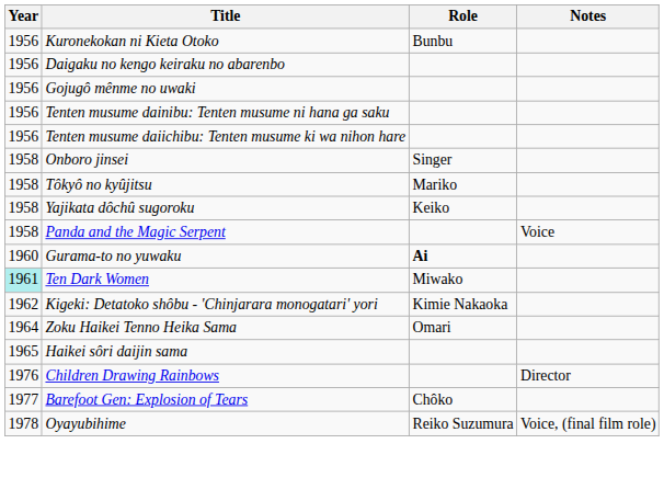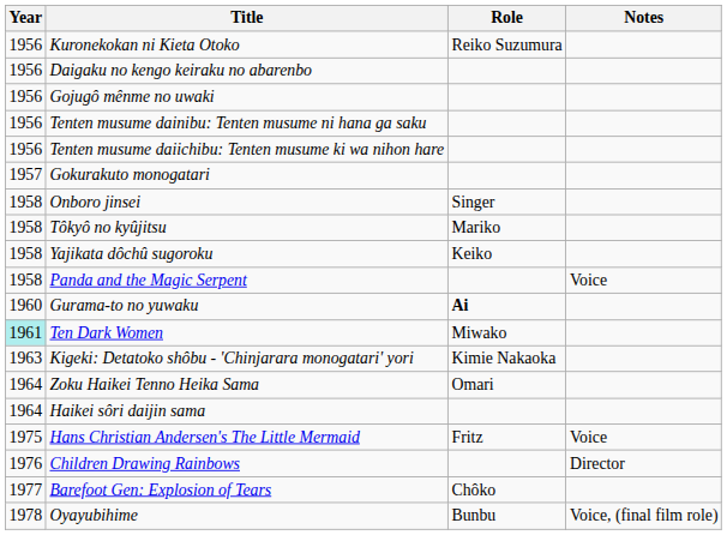Kuronekokan ni Kieta Otoko | Role: Bunbu -> Reiko Suzumura
+ row: 1957 | Gokurakuto monogatari
Kigeki: Detatoko shôbu - 'Chinjarara monogatari' yori | Year: 1962 -> 1963
Haikei sôri daijin sama | Year: 1965 -> 1964
+ row: 1975 | Hans Christian Andersen's The Little Mermaid | Fritz | Voice
Oyayubihime | Role: Reiko Suzumura -> Bunbu
